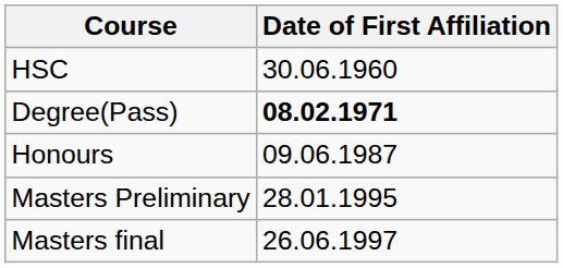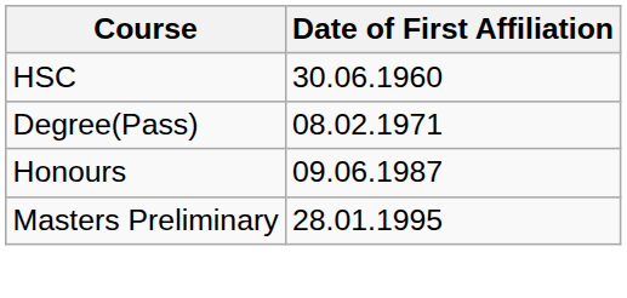Degree(Pass) | Date of First Affiliation: bold -> normal
- row: Masters final | 26.06.1997
